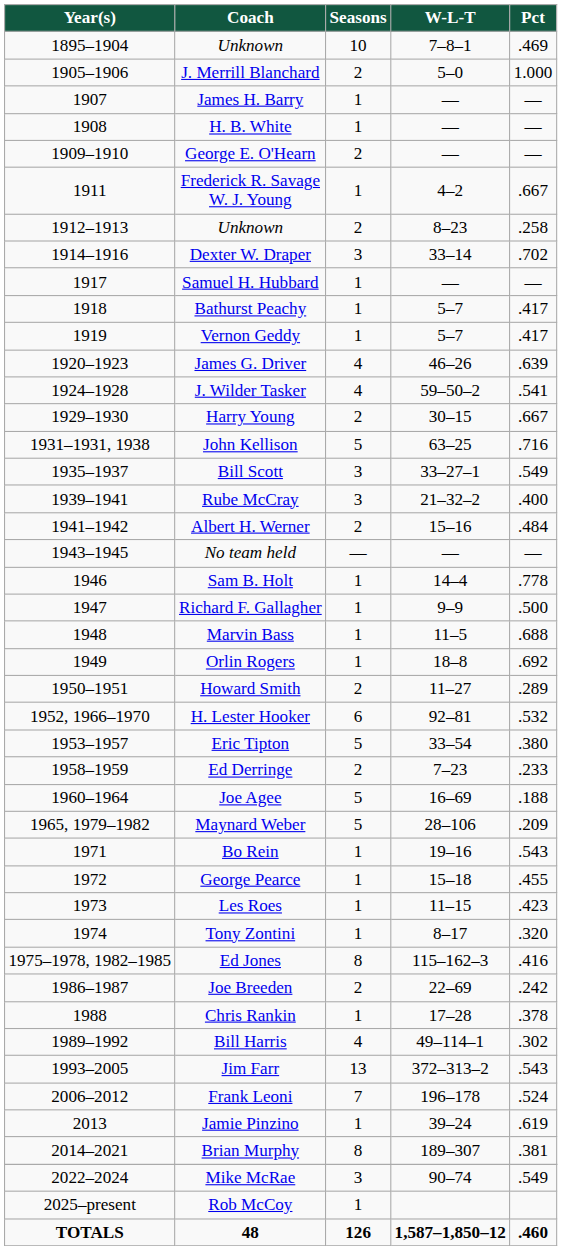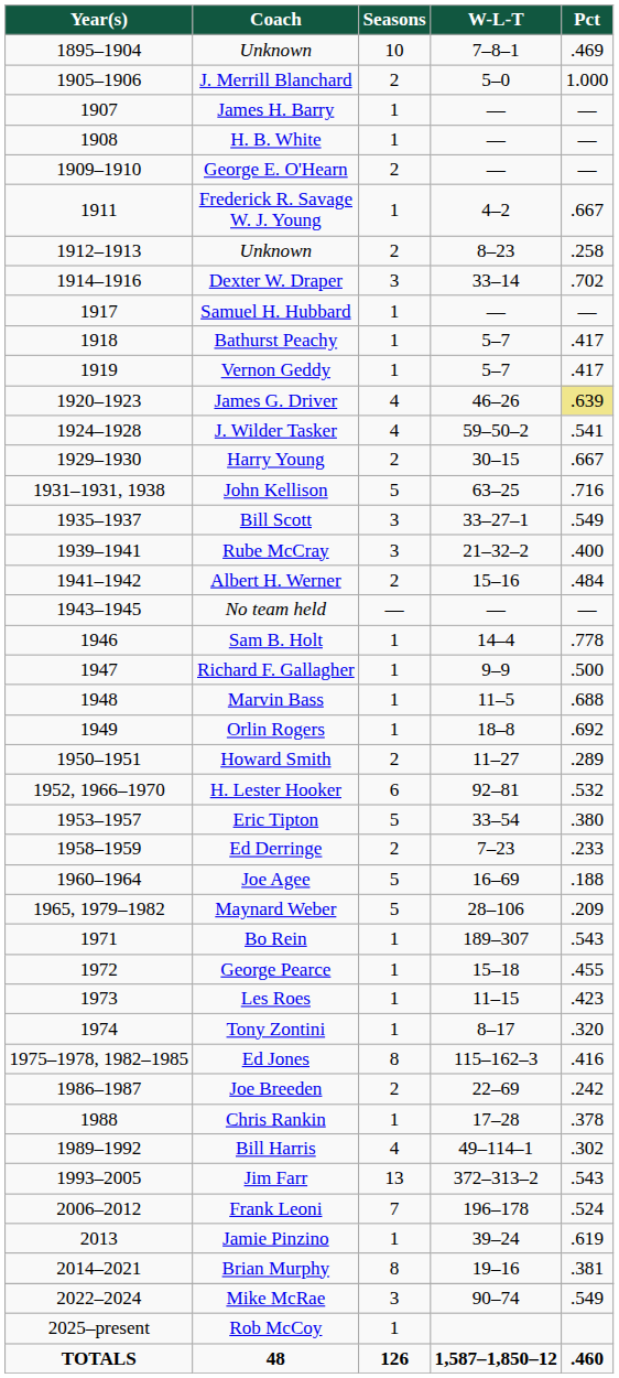James G. Driver | Pct: no background -> khaki background
Bo Rein | W-L-T: 19–16 -> 189–307
Brian Murphy | W-L-T: 189–307 -> 19–16
